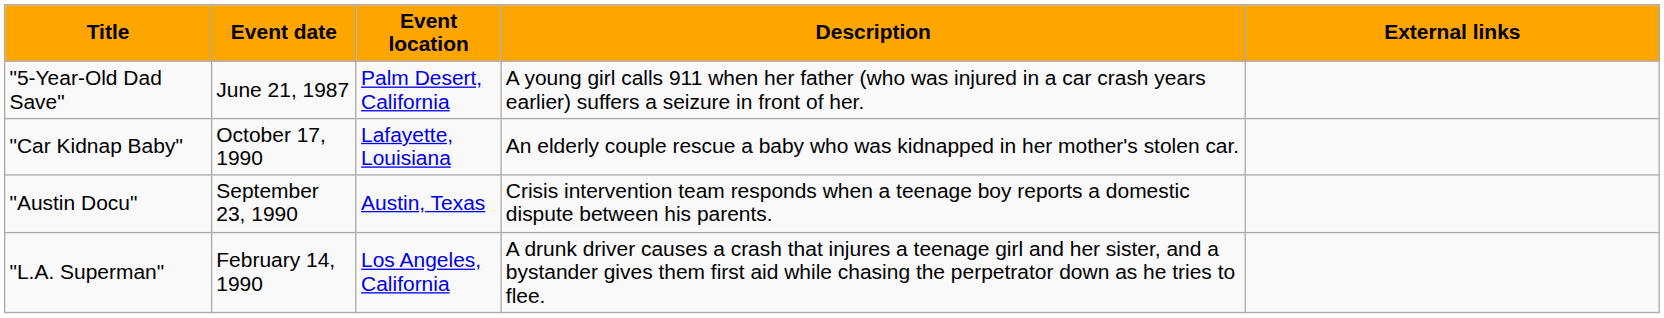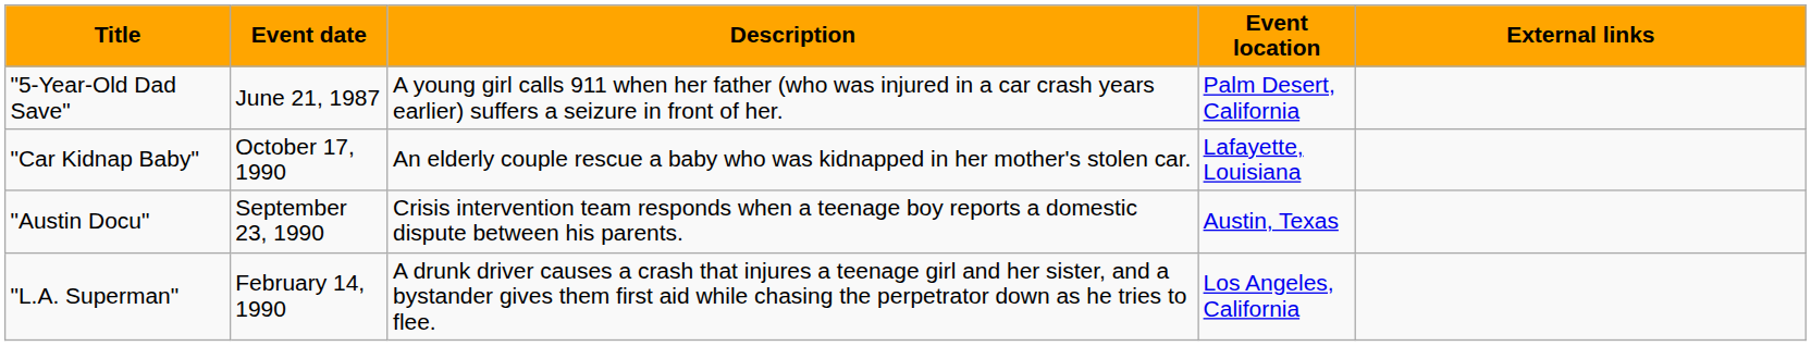columns swapped: Event location <-> Description
